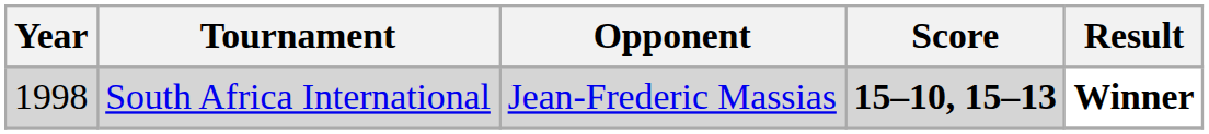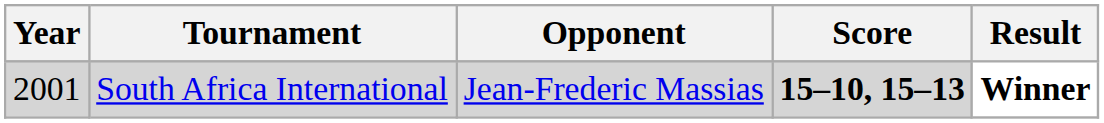South Africa International | Year: 1998 -> 2001
